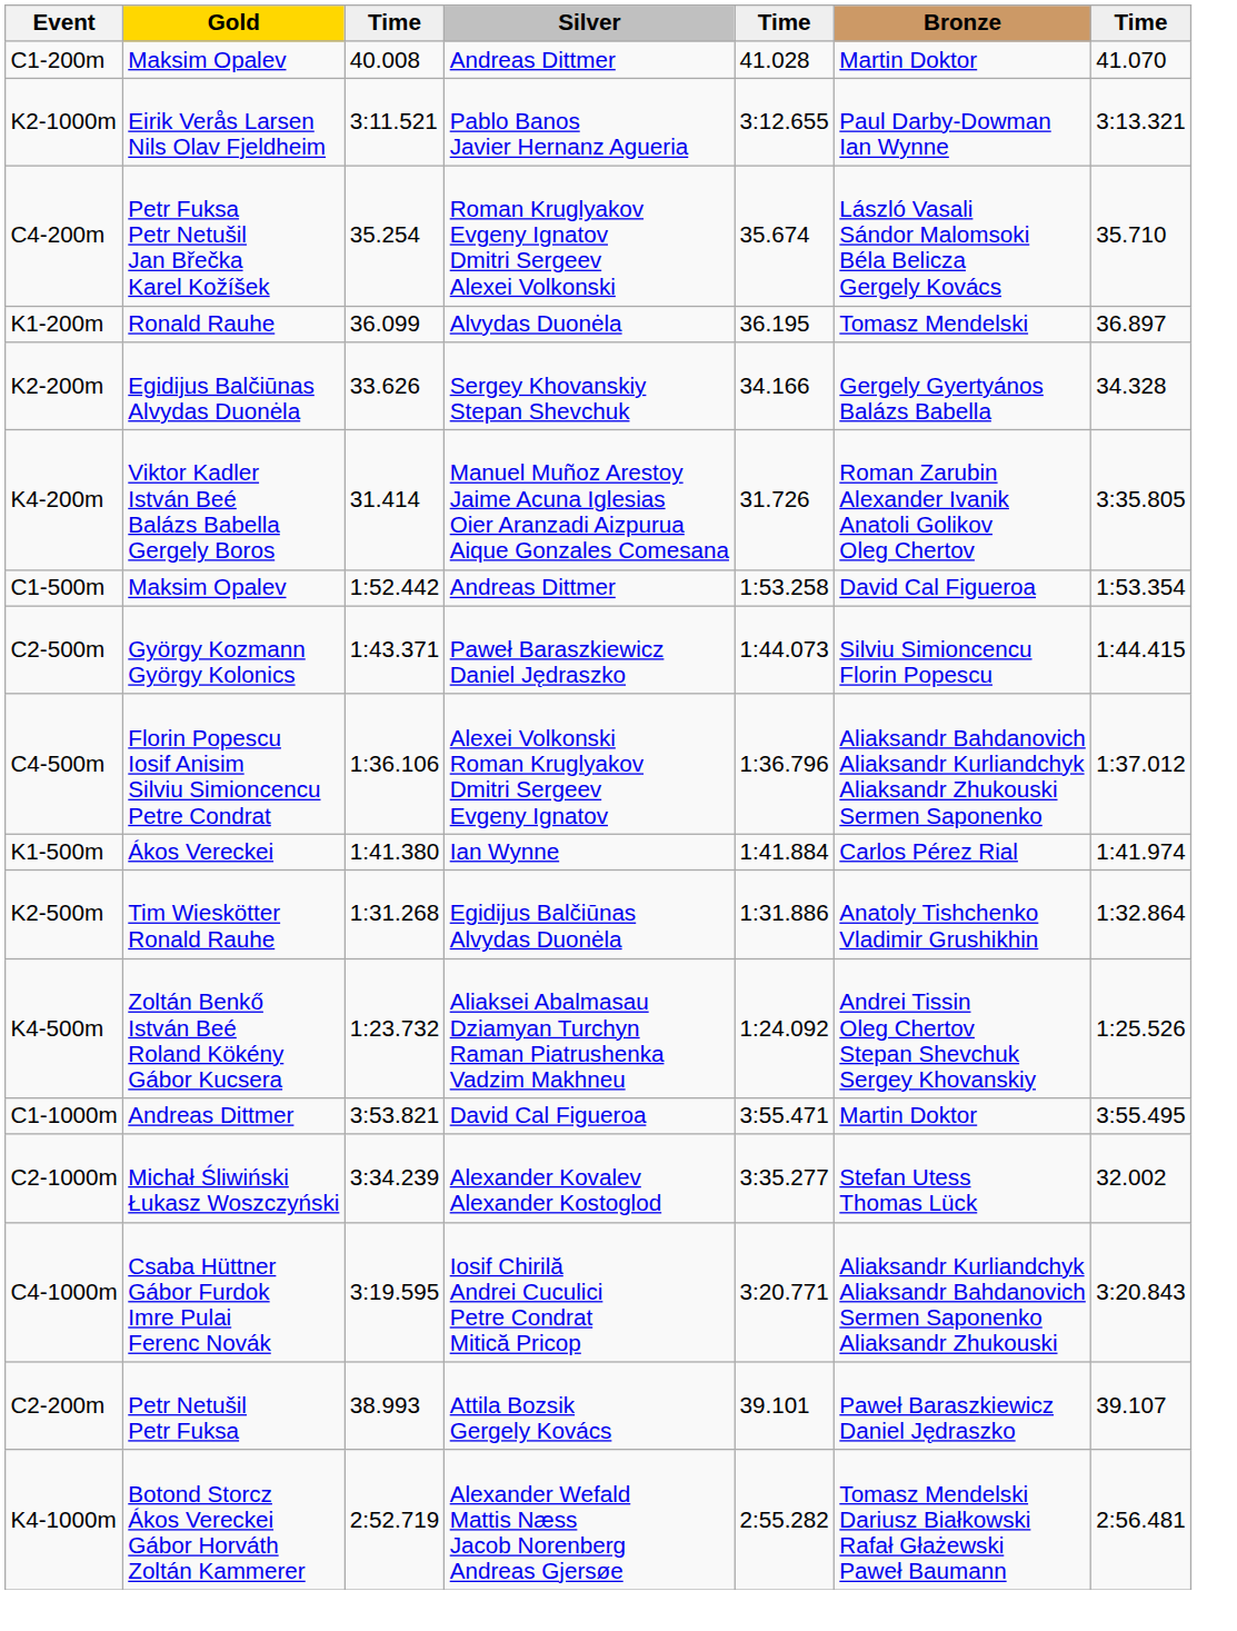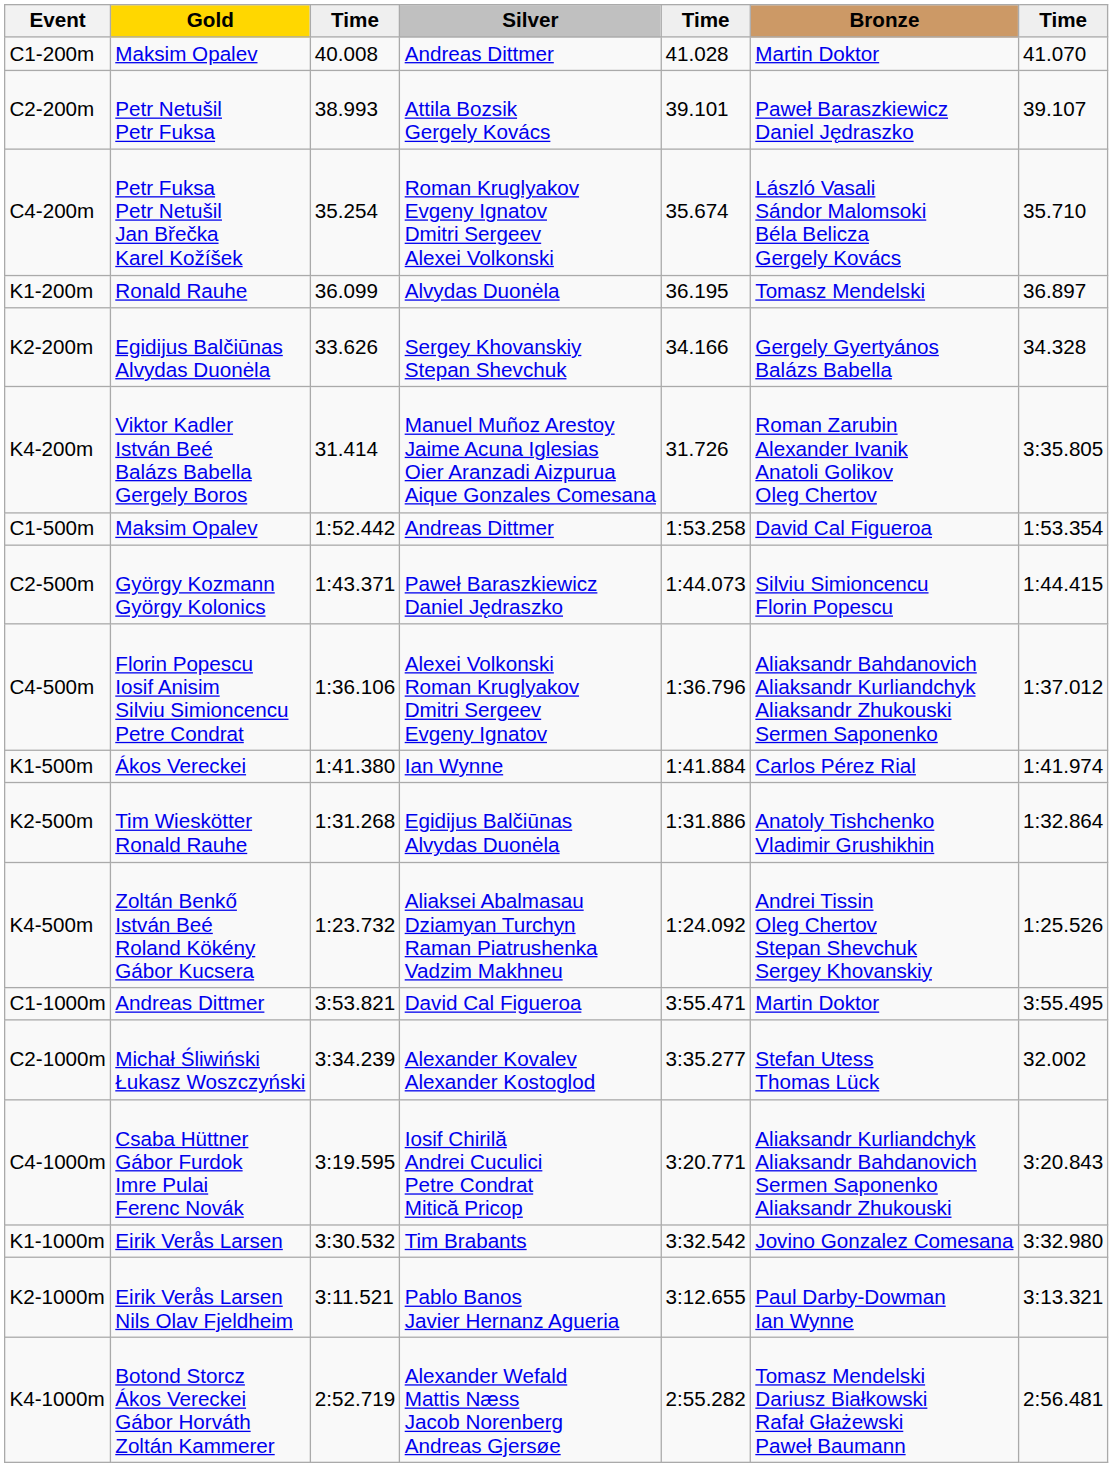rows swapped: C2-200m <-> K2-1000m
+ row: K1-1000m | Eirik Verås Larsen | 3:30.532 | Tim Brabants | 3:32.542 | Jovino Gonzalez Comesana | 3:32.980
